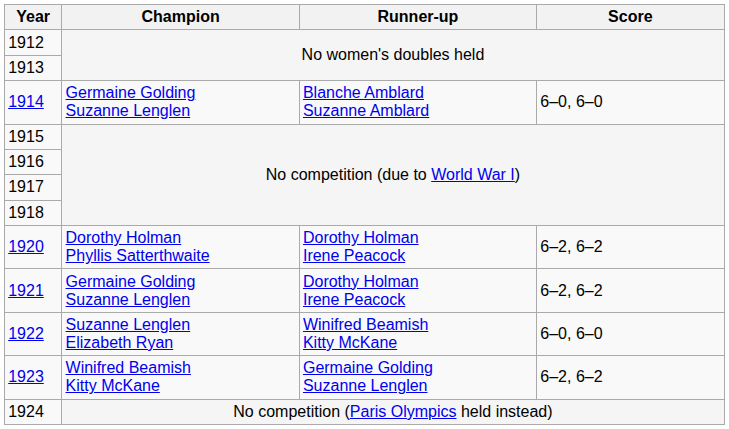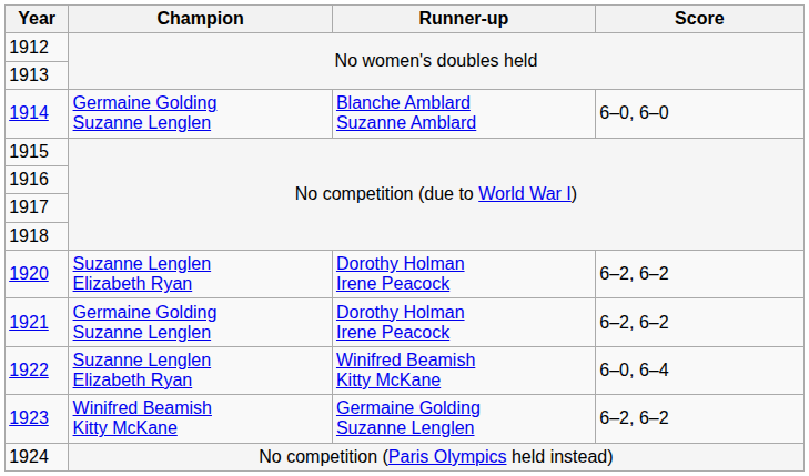1920 | Champion: Dorothy Holman Phyllis Satterthwaite -> Suzanne Lenglen Elizabeth Ryan
1922 | Score: 6–0, 6–0 -> 6–0, 6–4
